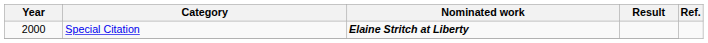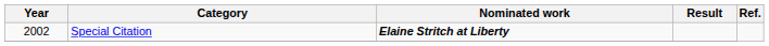Special Citation | Year: 2000 -> 2002
